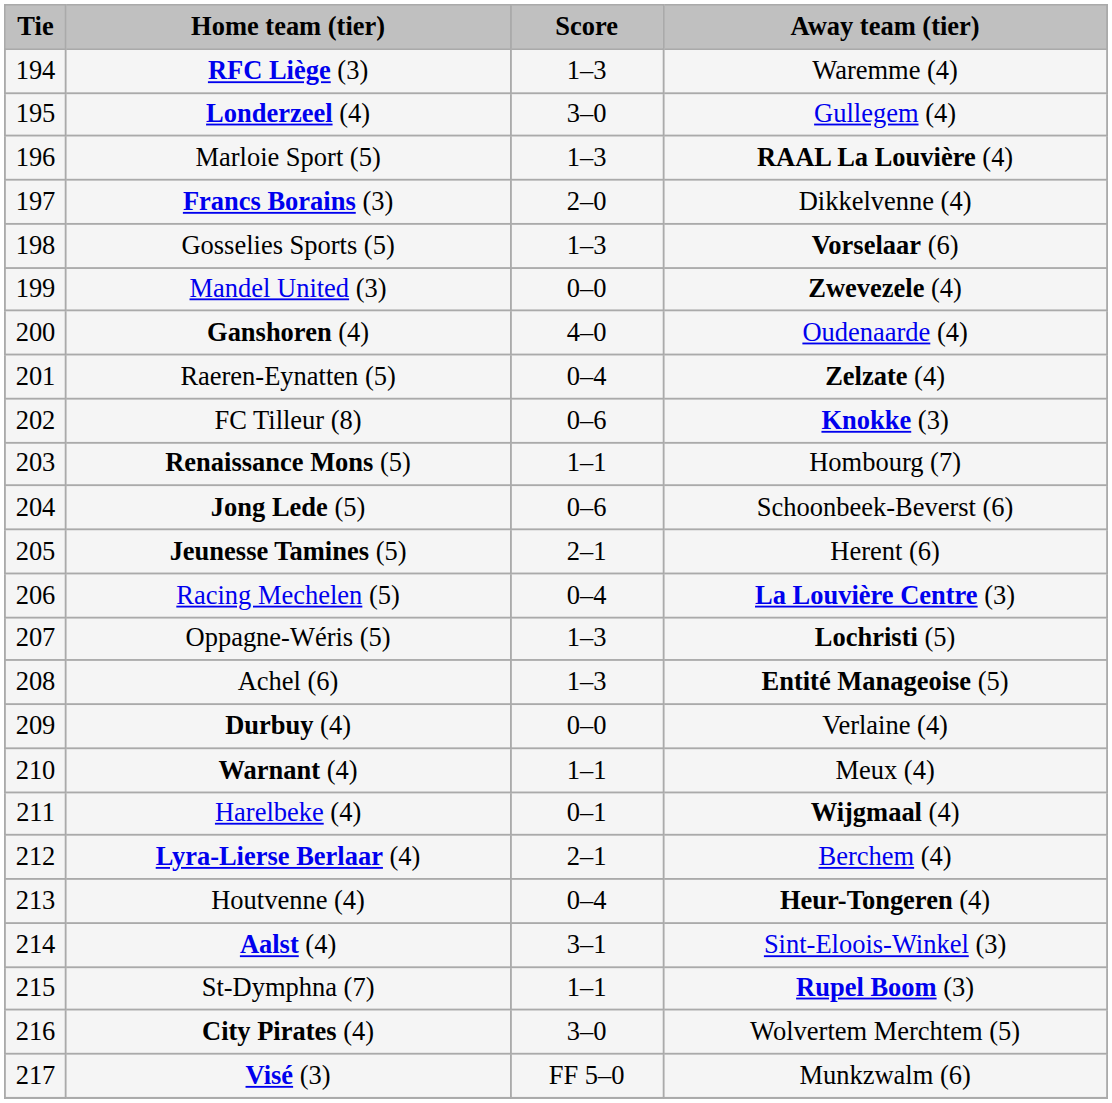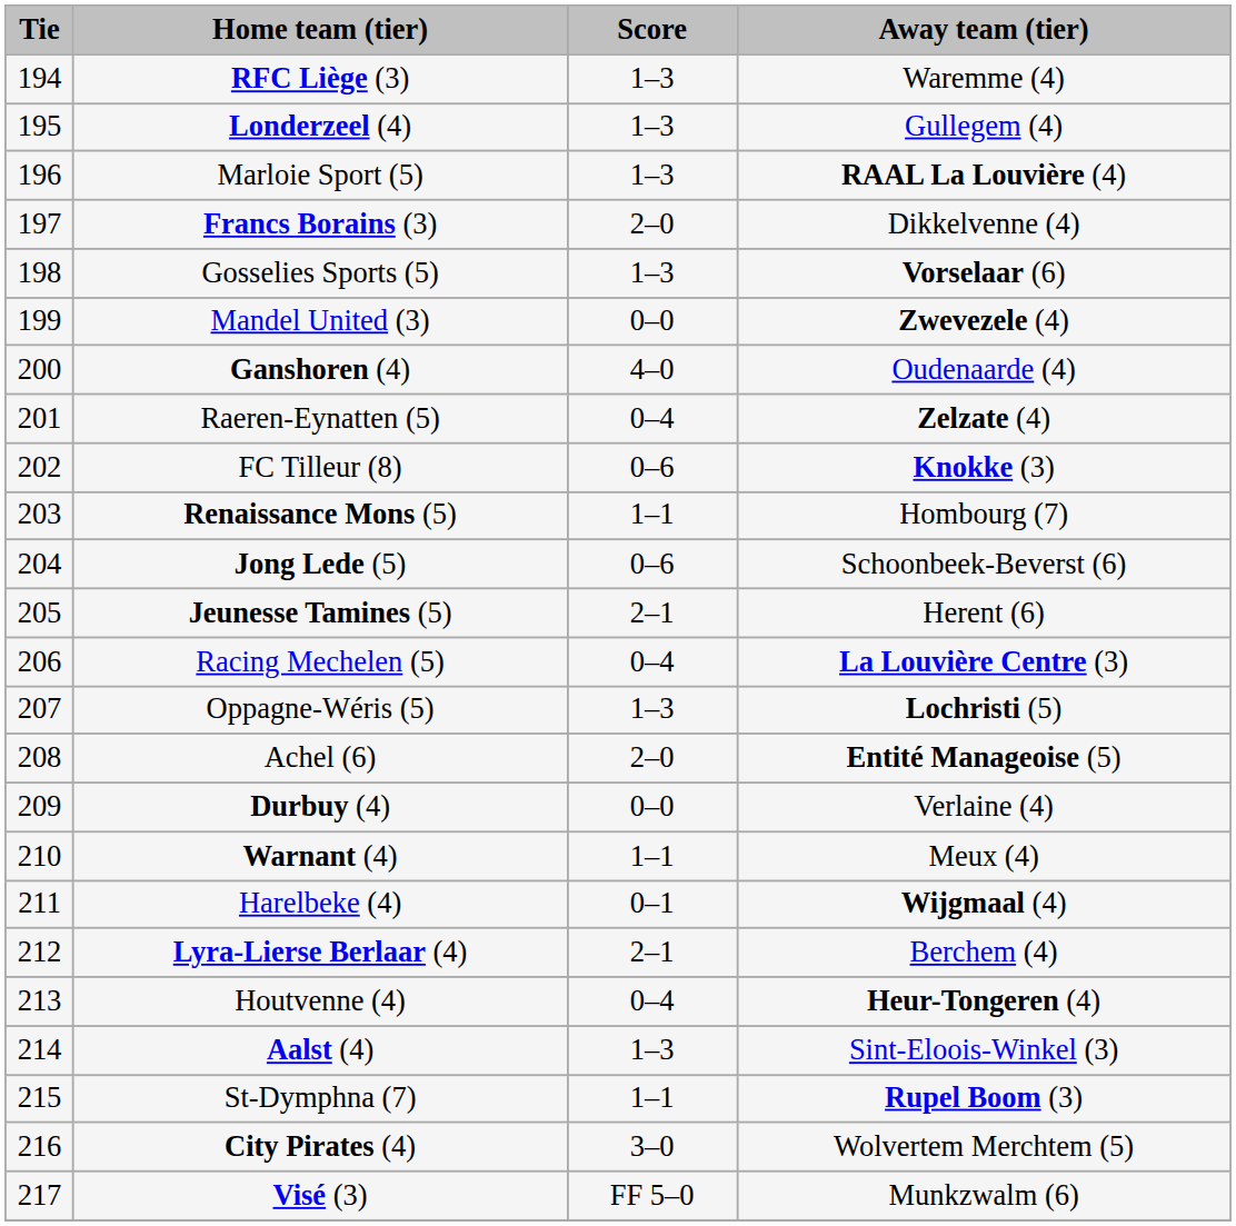Londerzeel (4) | Score: 3–0 -> 1–3
Achel (6) | Score: 1–3 -> 2–0
Aalst (4) | Score: 3–1 -> 1–3
